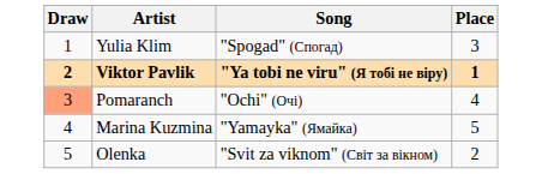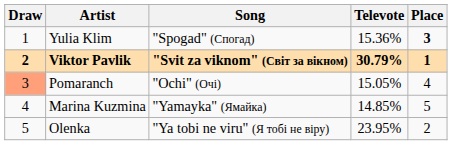+ column: Televote | 15.36% | 30.79% | 15.05% | 14.85% | 23.95%
Yulia Klim | Place: normal -> bold
Viktor Pavlik | Song: "Ya tobi ne viru" (Я тобі не віру) -> "Svit za viknom" (Світ за вікном)
Olenka | Song: "Svit za viknom" (Світ за вікном) -> "Ya tobi ne viru" (Я тобі не віру)
